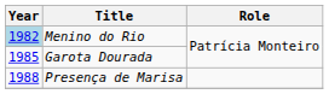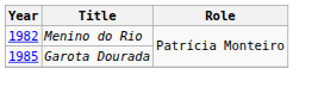Menino do Rio | Year: lightblue background -> no background
- row: 1988 | Presença de Marisa
